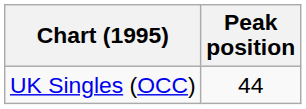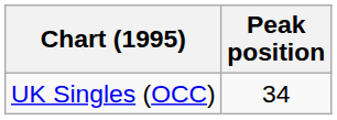UK Singles (OCC) | Peak position: 44 -> 34
